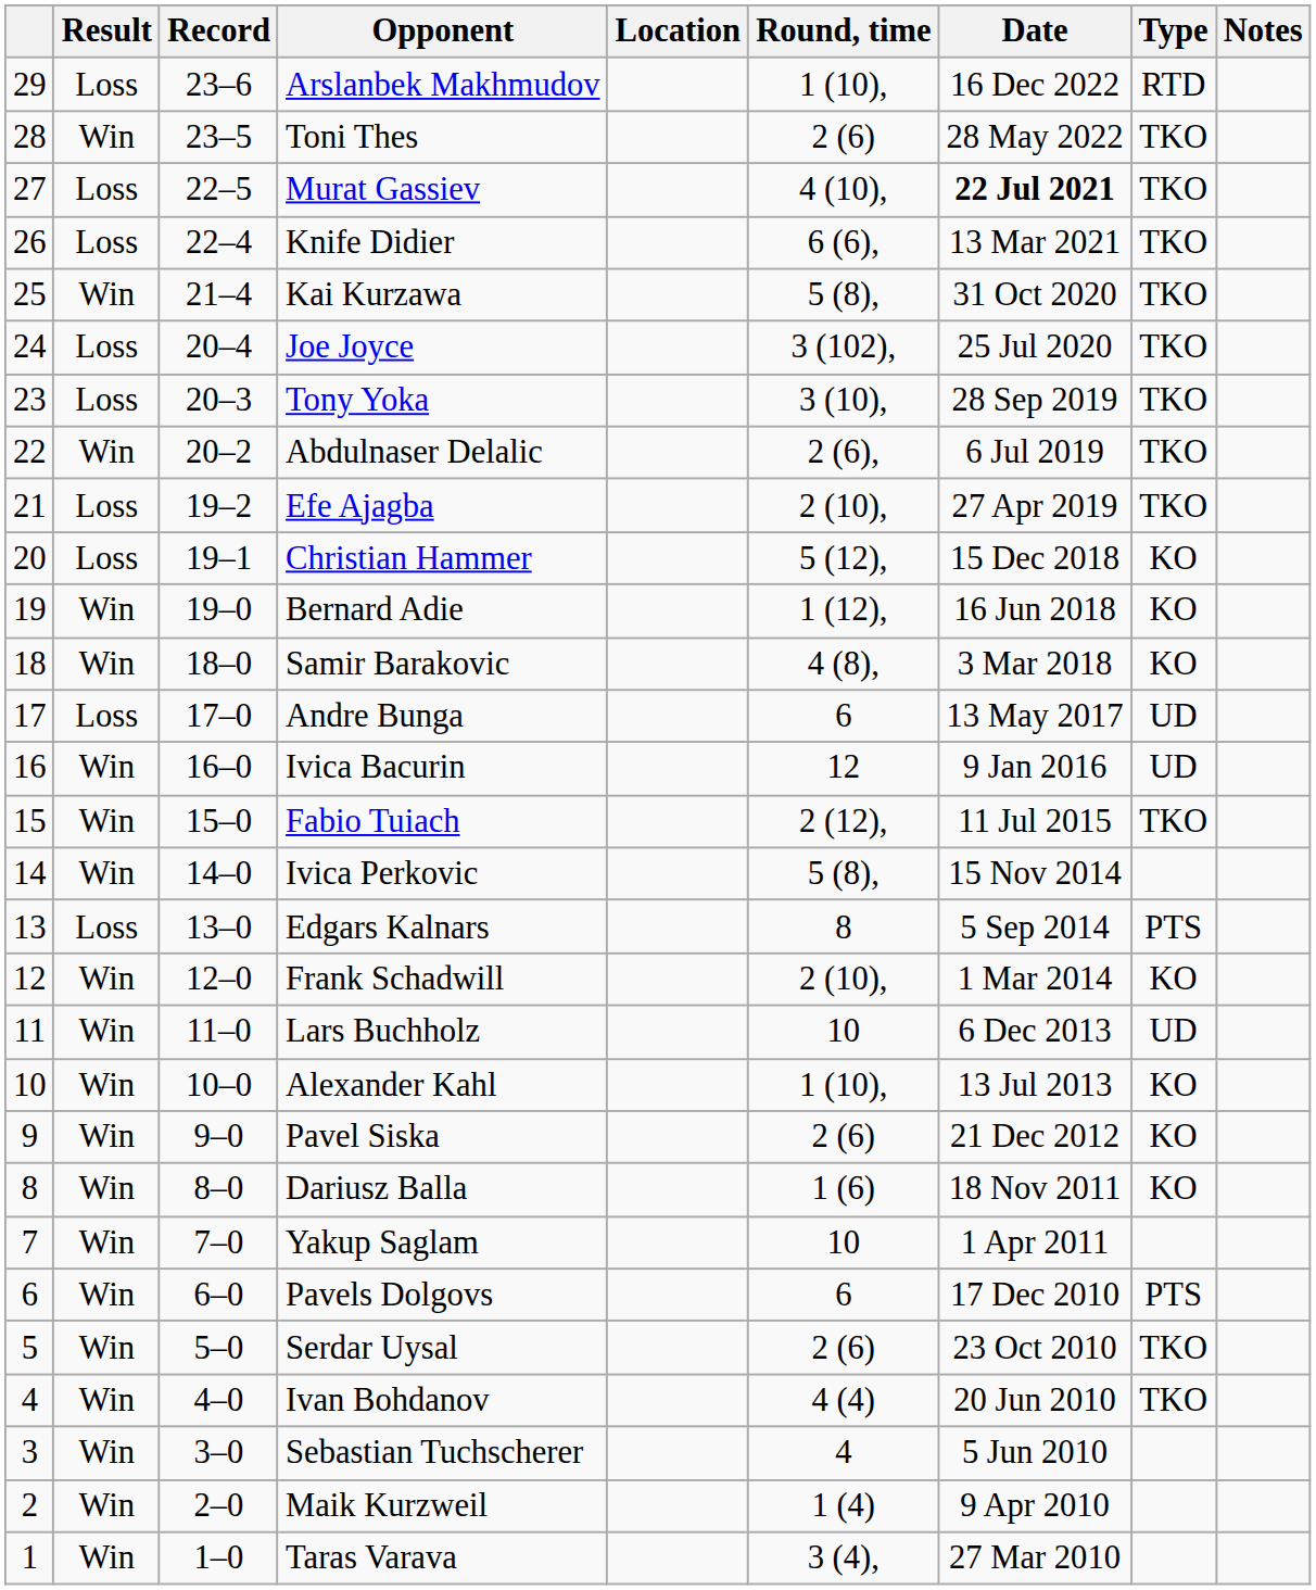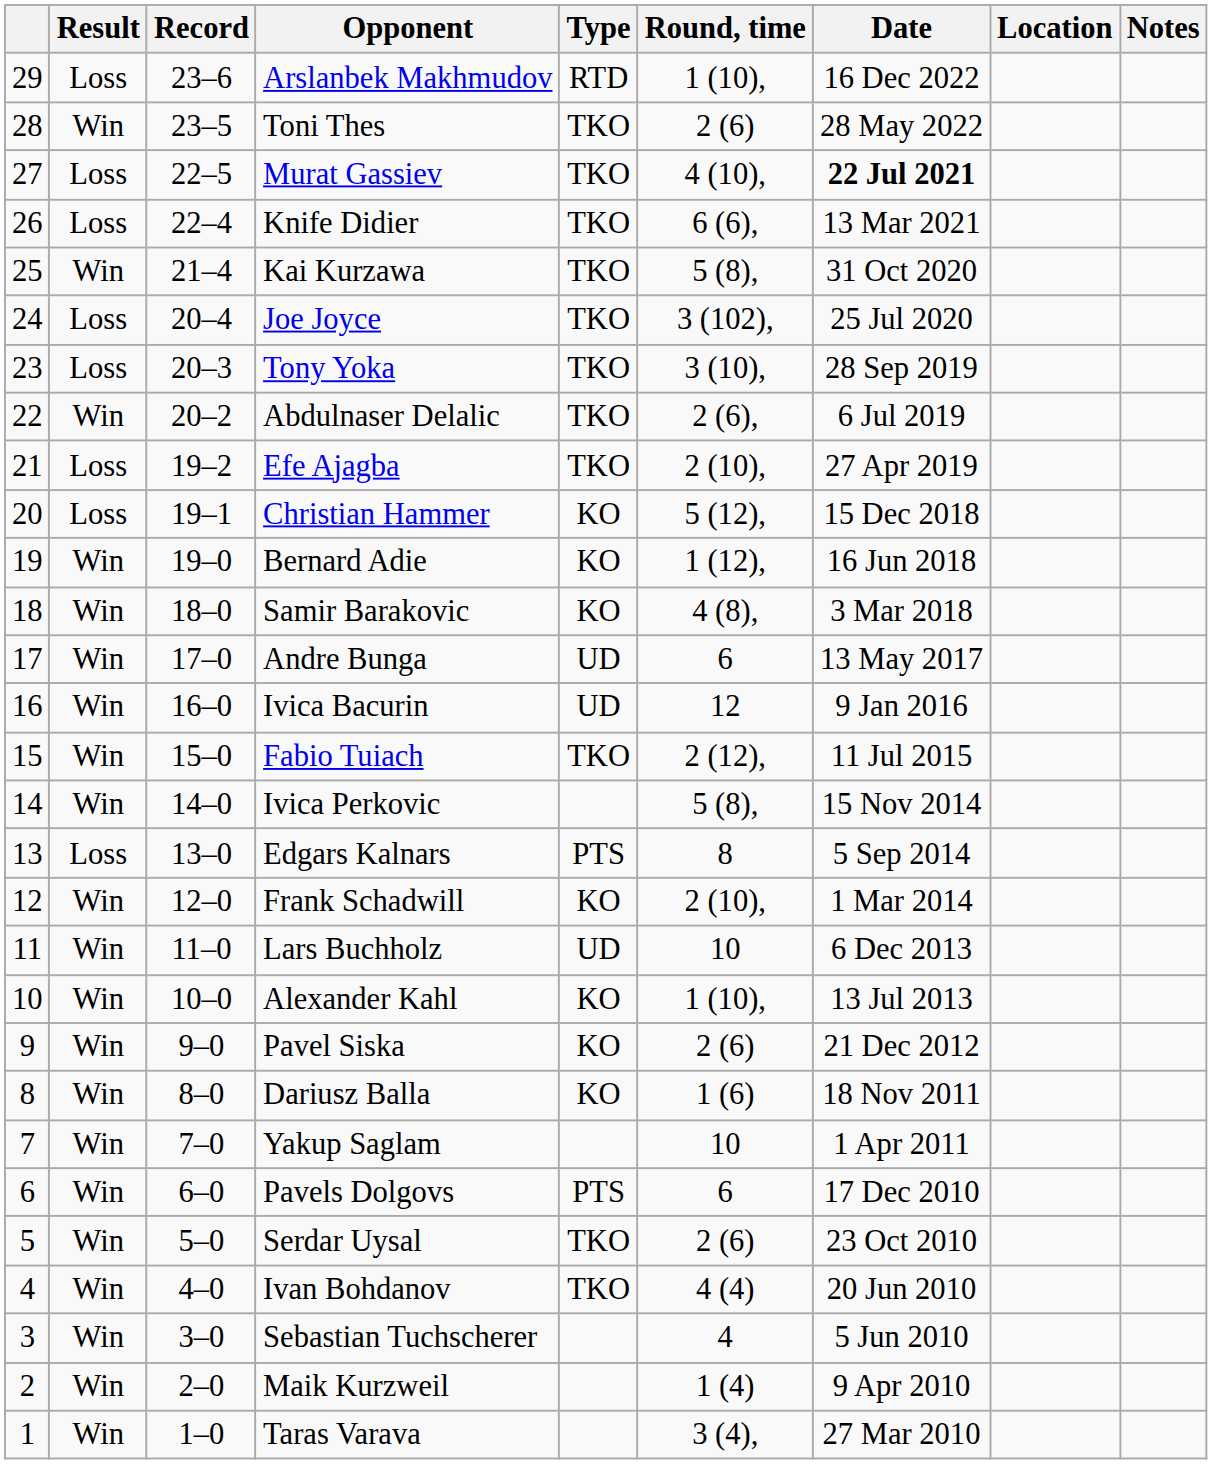columns swapped: Type <-> Location
Andre Bunga | Result: Loss -> Win
